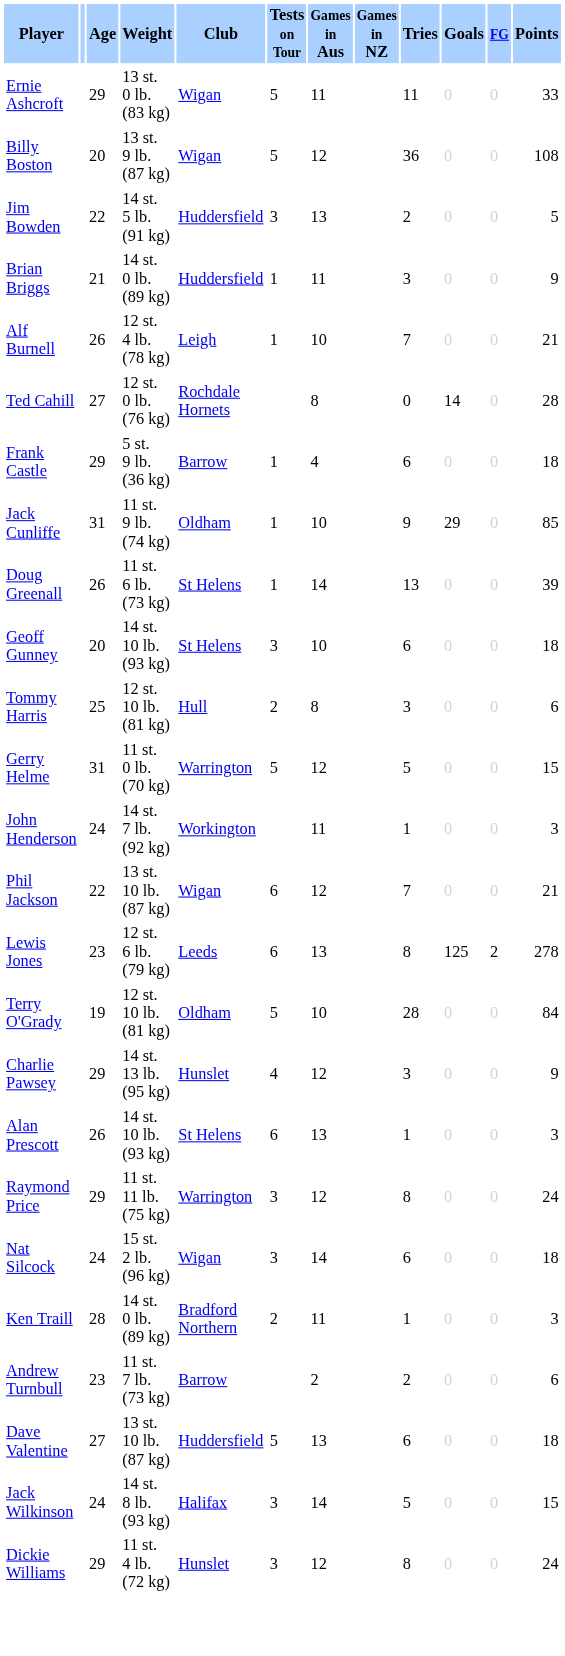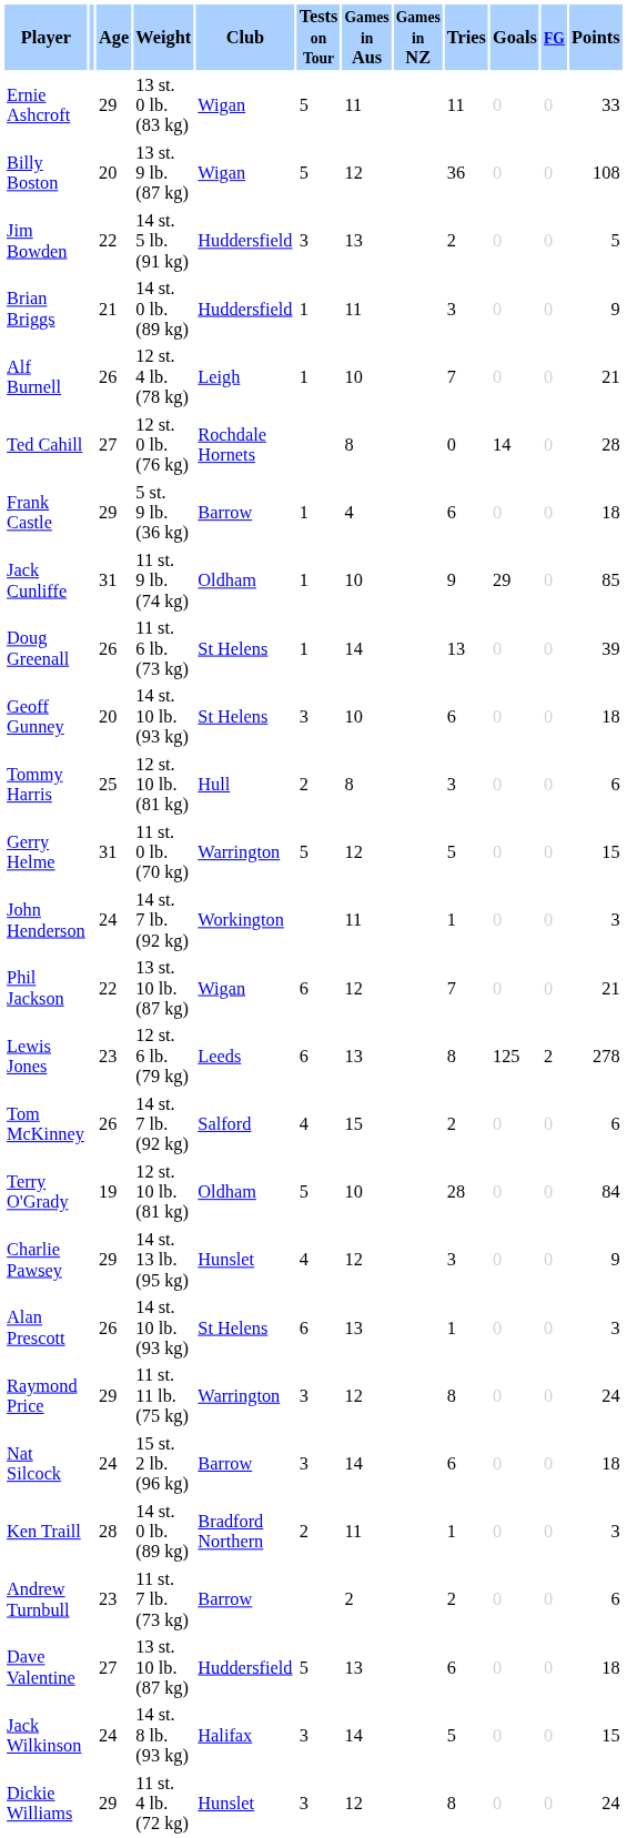+ row: Tom McKinney | 26 | 14 st. 7 lb. (92 kg) | Salford | 4 | 15 | 2 | 0 | 0 | 6
Nat Silcock | Club: Wigan -> Barrow
